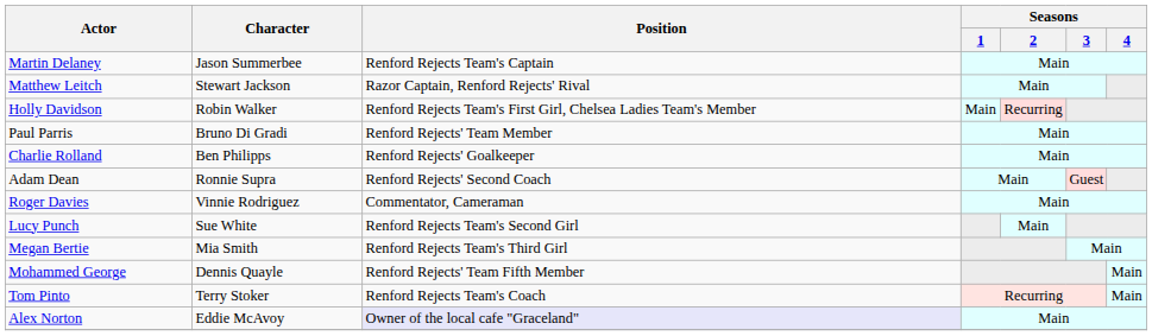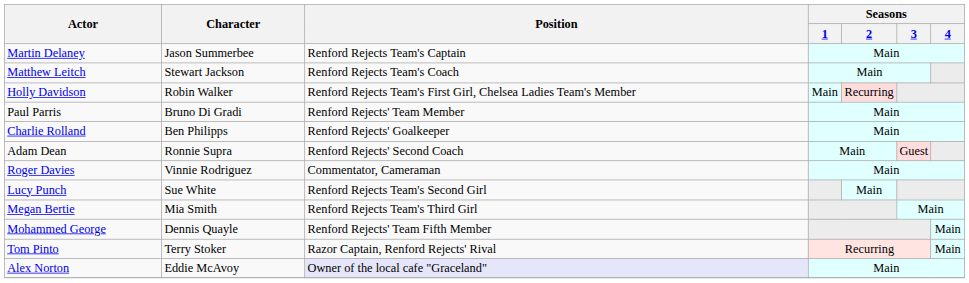Matthew Leitch | Position: Razor Captain, Renford Rejects' Rival -> Renford Rejects Team's Coach
Tom Pinto | Position: Renford Rejects Team's Coach -> Razor Captain, Renford Rejects' Rival
